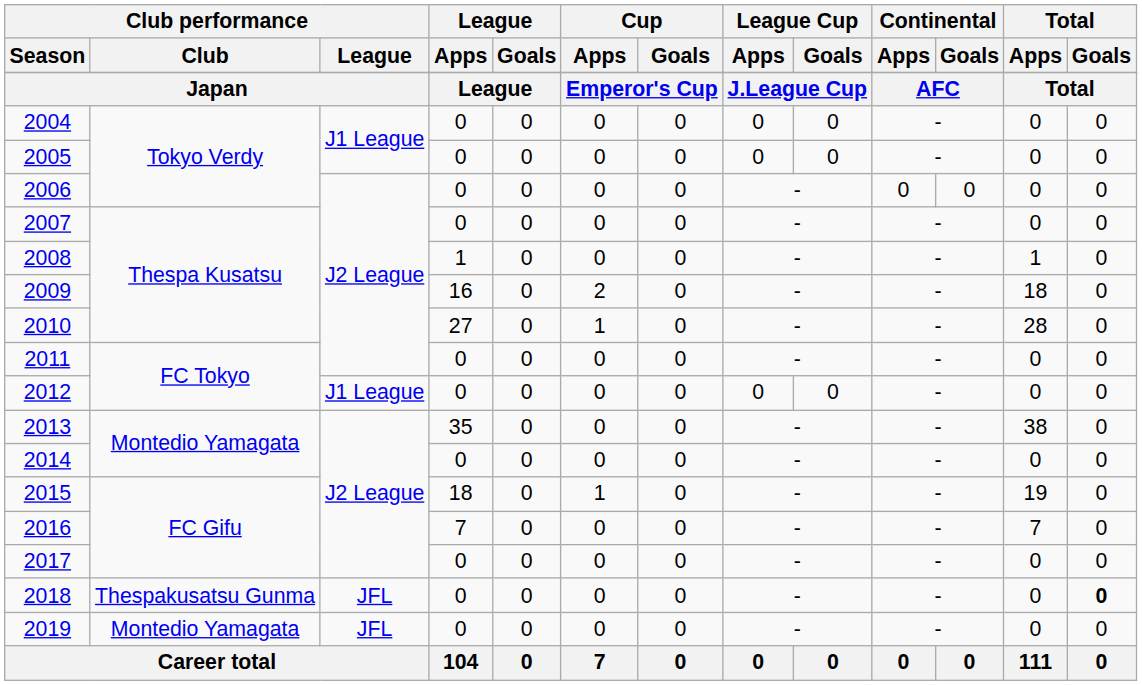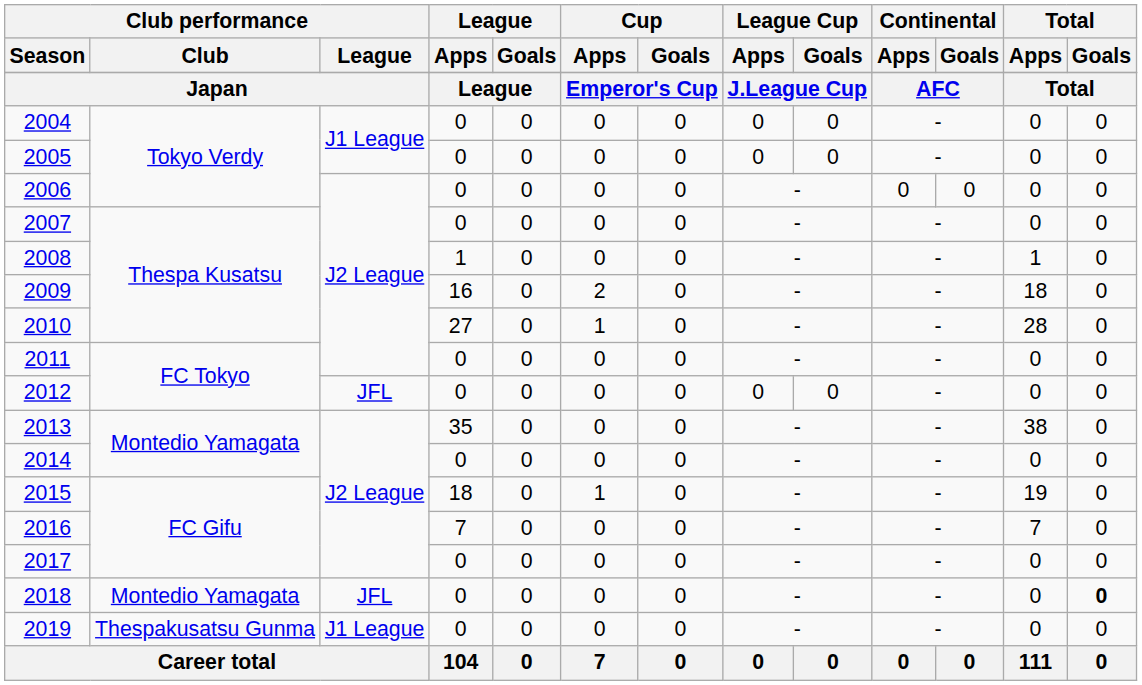2012 | Club performance / League: J1 League -> JFL
2018 | Club performance / Club: Thespakusatsu Gunma -> Montedio Yamagata
2019 | Club performance / Club: Montedio Yamagata -> Thespakusatsu Gunma
2019 | Club performance / League: JFL -> J1 League
